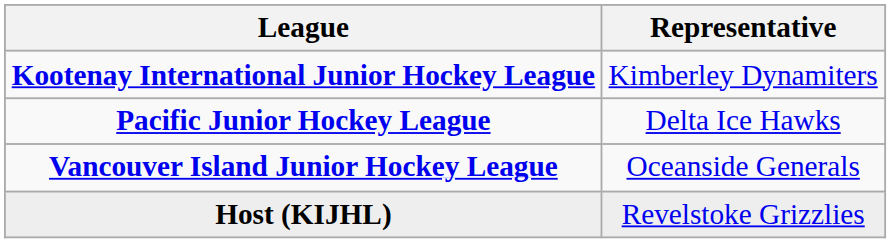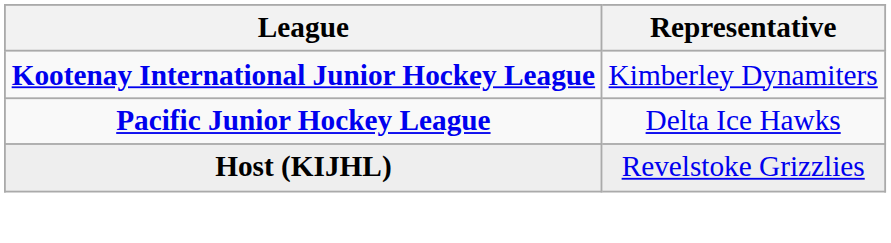- row: Vancouver Island Junior Hockey League | Oceanside Generals
